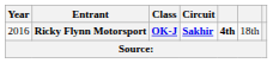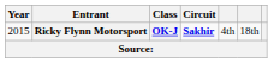Ricky Flynn Motorsport | Year: 2016 -> 2015
Ricky Flynn Motorsport | column 5: bold -> normal
